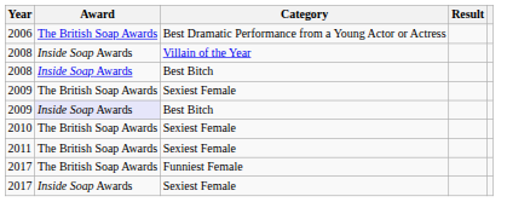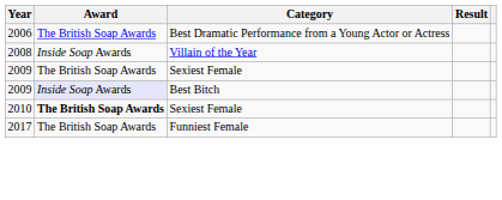- row: 2008 | Inside Soap Awards | Best Bitch
2010 | Award: normal -> bold
- row: 2011 | The British Soap Awards | Sexiest Female
- row: 2017 | Inside Soap Awards | Sexiest Female
